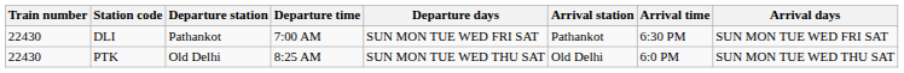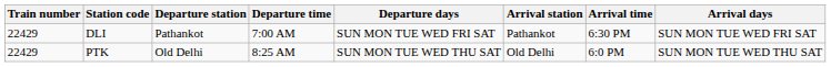DLI | Train number: 22430 -> 22429
PTK | Train number: 22430 -> 22429
